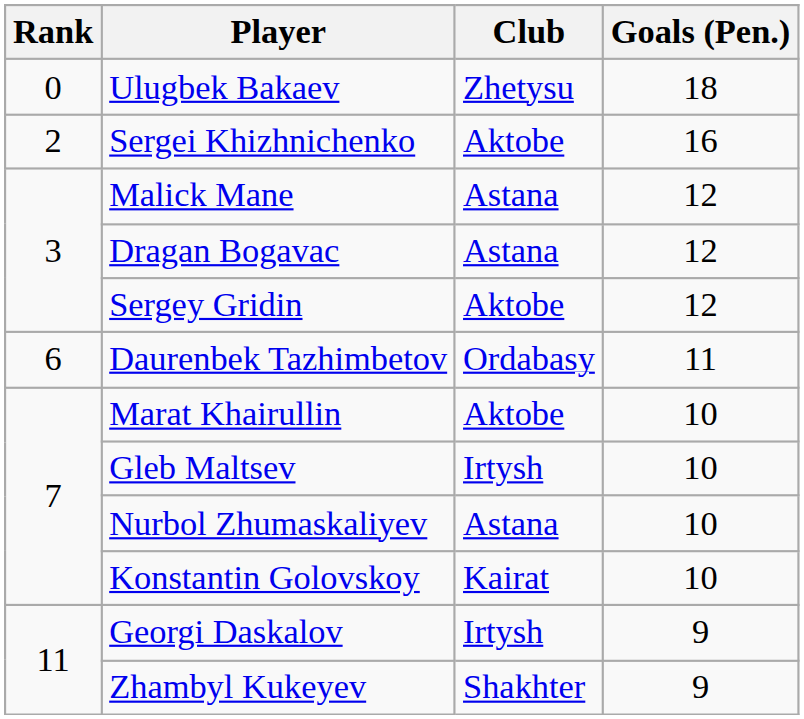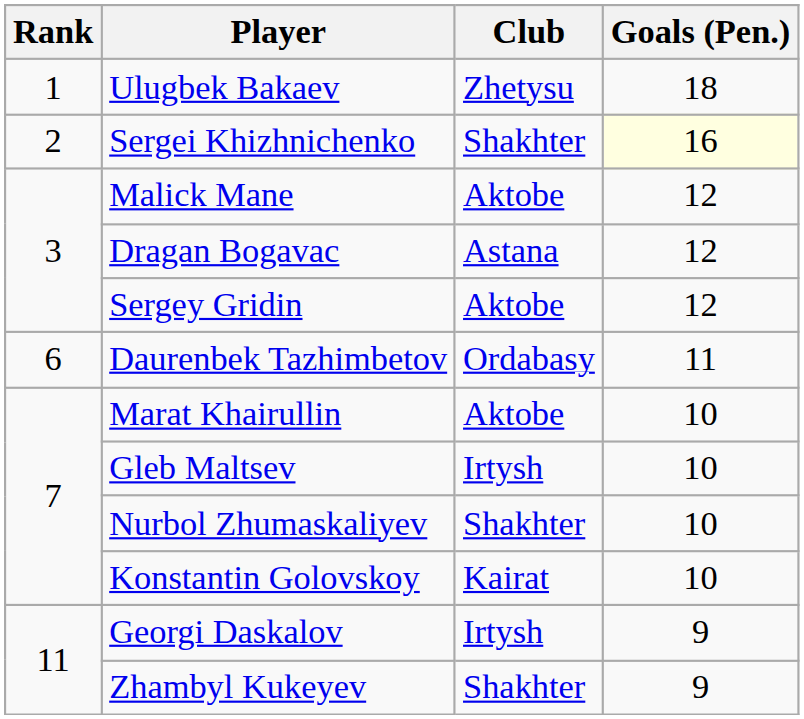Ulugbek Bakaev | Rank: 0 -> 1
Sergei Khizhnichenko | Club: Aktobe -> Shakhter
Sergei Khizhnichenko | Goals (Pen.): no background -> lightyellow background
Malick Mane | Club: Astana -> Aktobe
Nurbol Zhumaskaliyev | Club: Astana -> Shakhter
